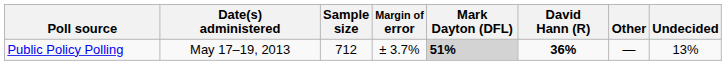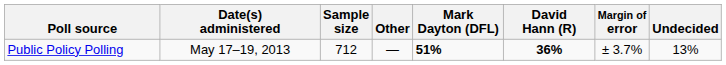columns swapped: Margin of error <-> Other
Public Policy Polling | Mark Dayton (DFL): lightgrey background -> no background
